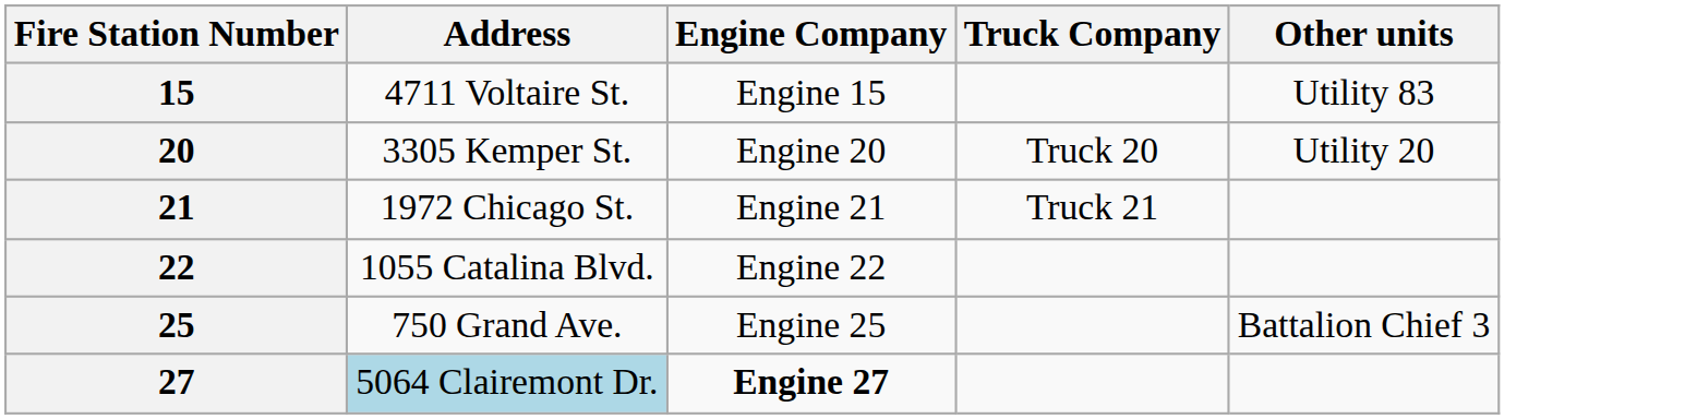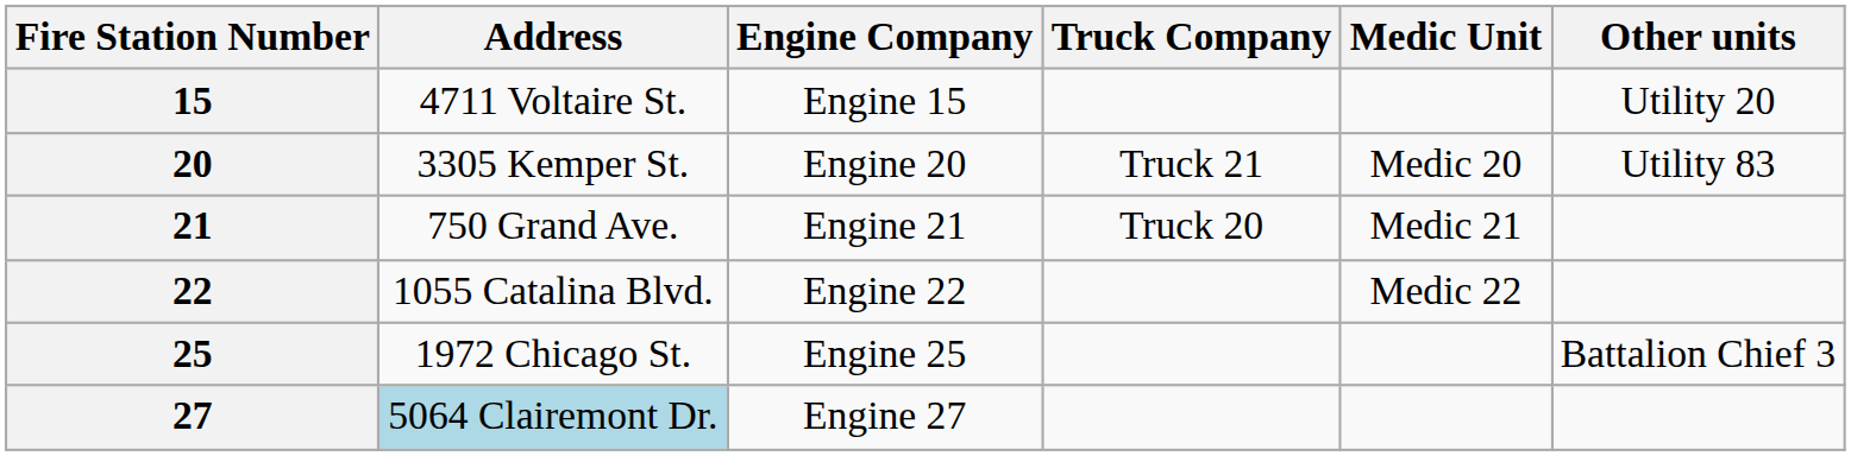+ column: Medic Unit | Medic 20 | Medic 21 | Medic 22
15 | Other units: Utility 83 -> Utility 20
20 | Truck Company: Truck 20 -> Truck 21
20 | Other units: Utility 20 -> Utility 83
21 | Address: 1972 Chicago St. -> 750 Grand Ave.
21 | Truck Company: Truck 21 -> Truck 20
25 | Address: 750 Grand Ave. -> 1972 Chicago St.
27 | Engine Company: bold -> normal
